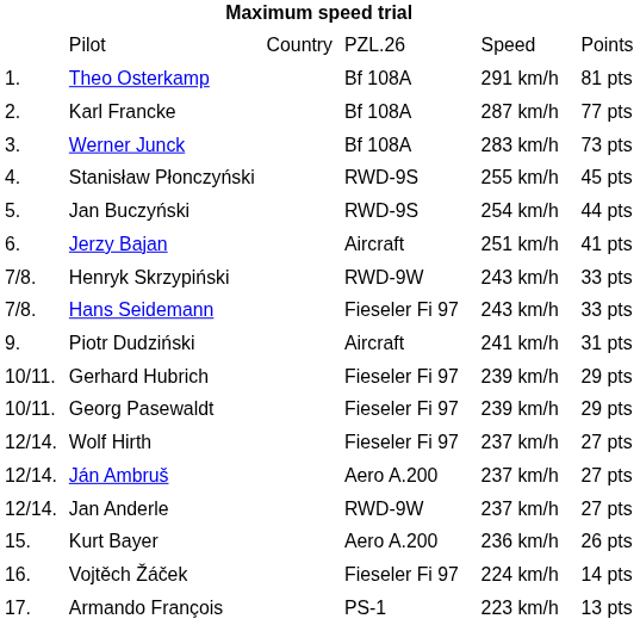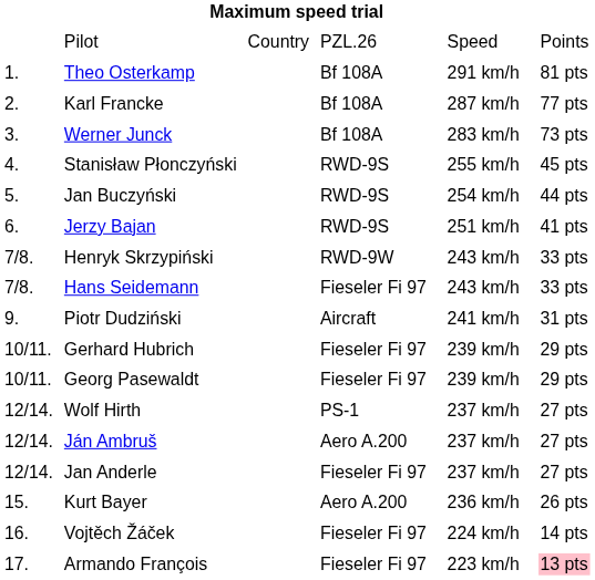Jerzy Bajan | column 4: Aircraft -> RWD-9S
Wolf Hirth | column 4: Fieseler Fi 97 -> PS-1
Jan Anderle | column 4: RWD-9W -> Fieseler Fi 97
Armando François | column 4: PS-1 -> Fieseler Fi 97
Armando François | column 6: no background -> pink background
